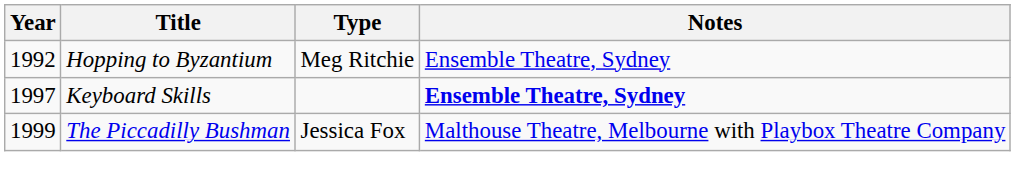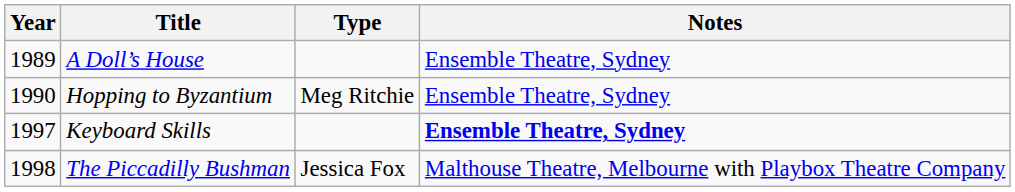+ row: 1989 | A Doll’s House | Ensemble Theatre, Sydney
Hopping to Byzantium | Year: 1992 -> 1990
The Piccadilly Bushman | Year: 1999 -> 1998
